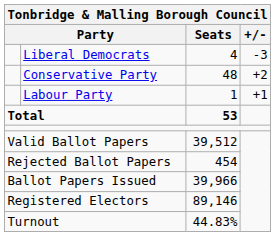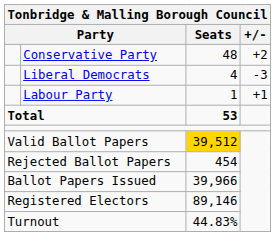rows swapped: Conservative Party <-> Liberal Democrats
Valid Ballot Papers | Seats: no background -> gold background
